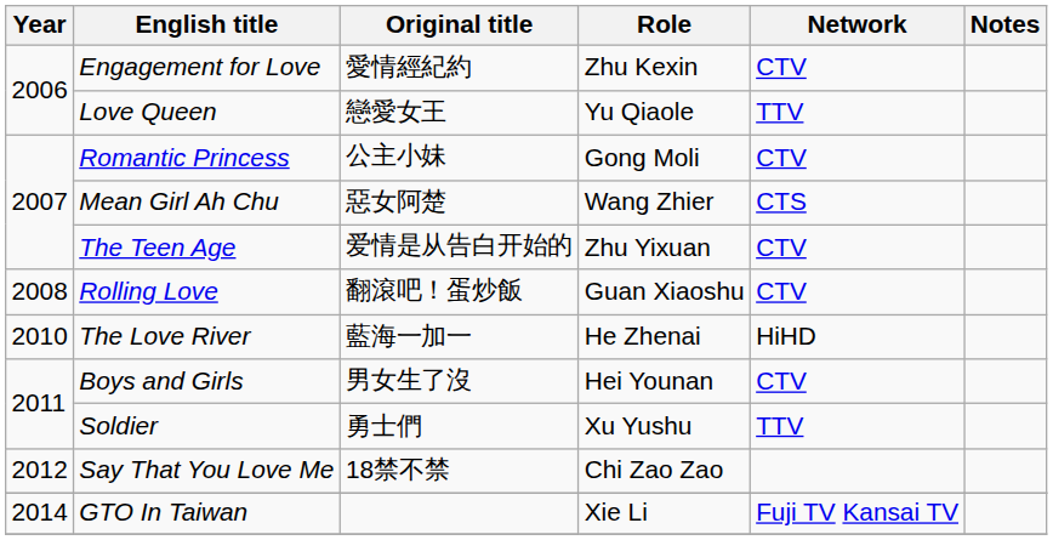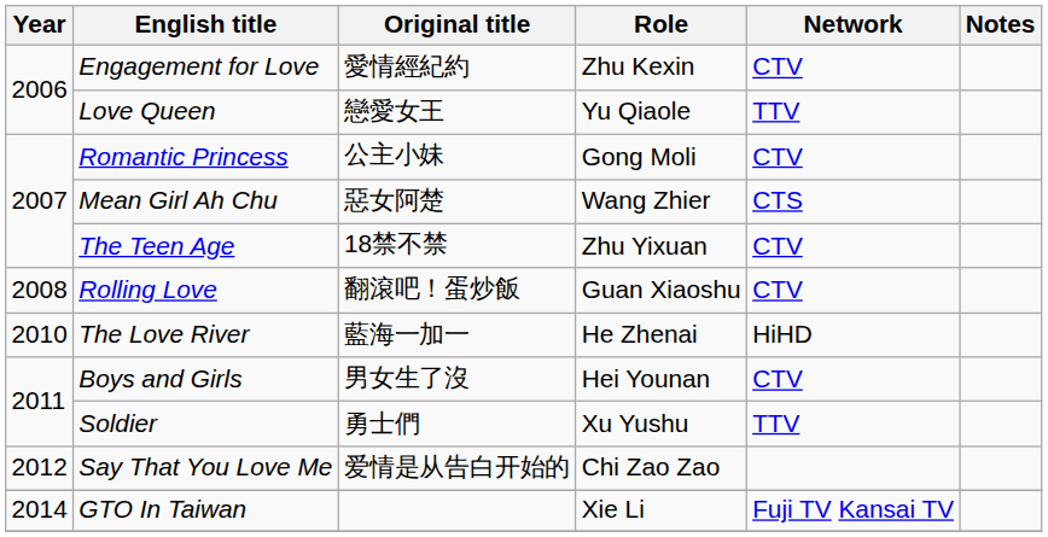The Teen Age | Original title: 爱情是从告白开始的 -> 18禁不禁
Say That You Love Me | Original title: 18禁不禁 -> 爱情是从告白开始的
